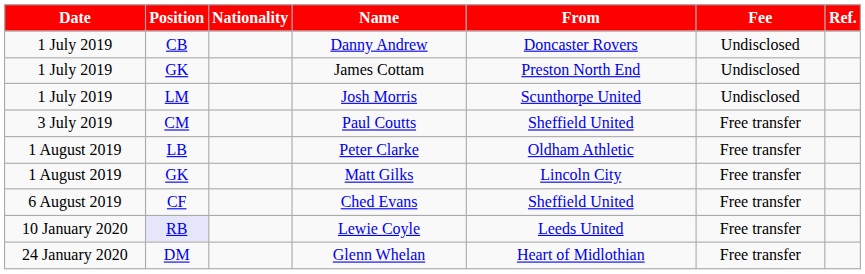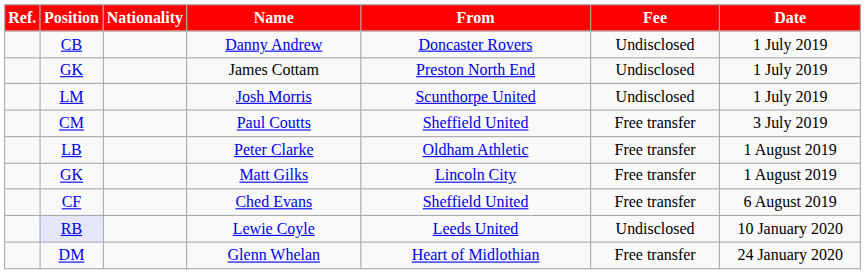columns swapped: Date <-> Ref.
Lewie Coyle | Fee: Free transfer -> Undisclosed
